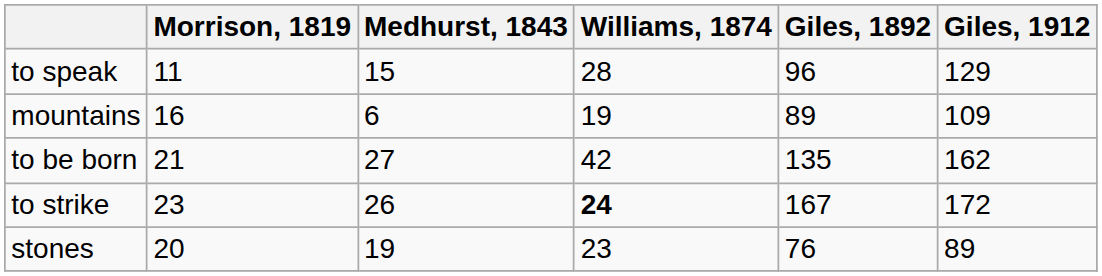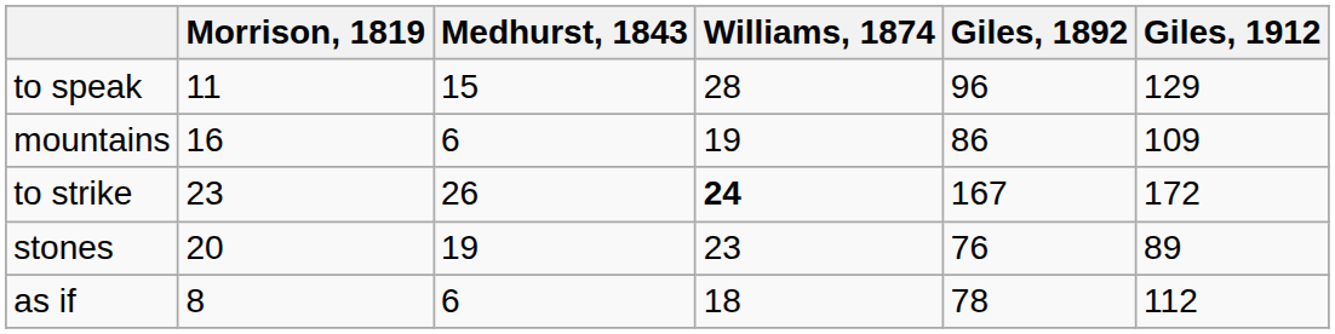mountains | Giles, 1892: 89 -> 86
- row: to be born | 21 | 27 | 42 | 135 | 162
+ row: as if | 8 | 6 | 18 | 78 | 112
